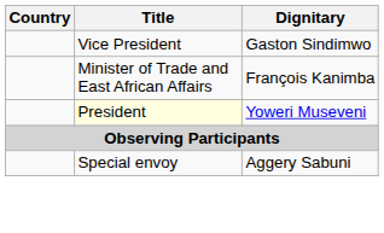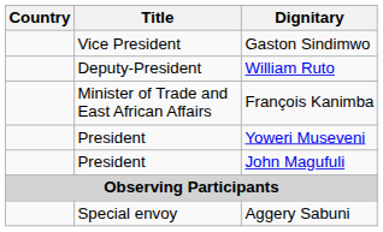+ row: Deputy-President | William Ruto
Yoweri Museveni | Title: lightyellow background -> no background
+ row: President | John Magufuli
